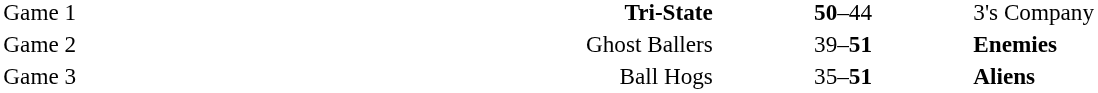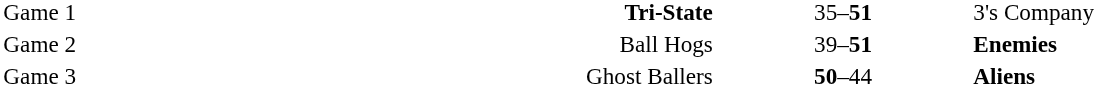Game 1 | column 3: 50–44 -> 35–51
Game 2 | column 2: Ghost Ballers -> Ball Hogs
Game 3 | column 2: Ball Hogs -> Ghost Ballers
Game 3 | column 3: 35–51 -> 50–44
